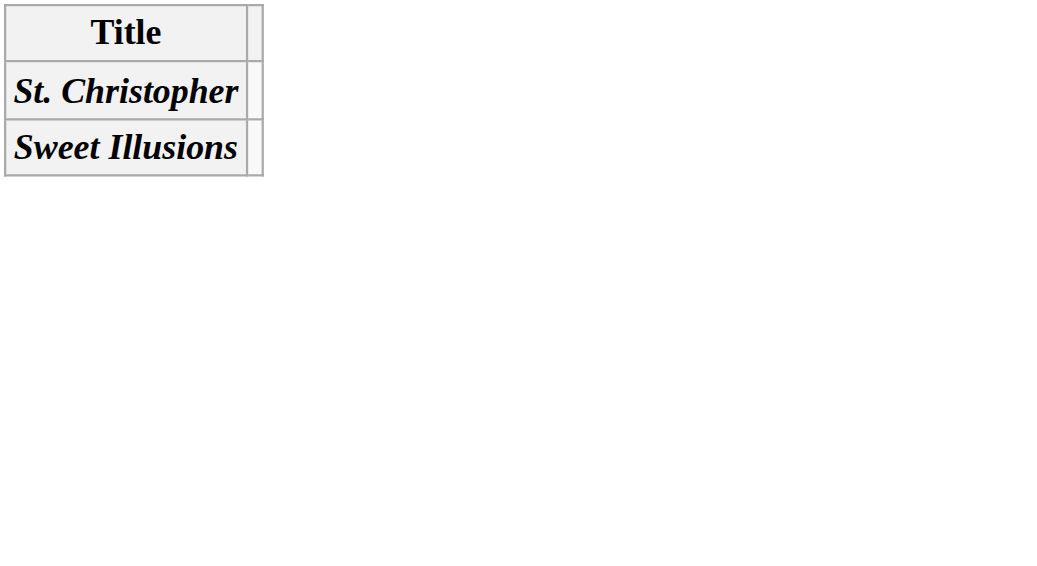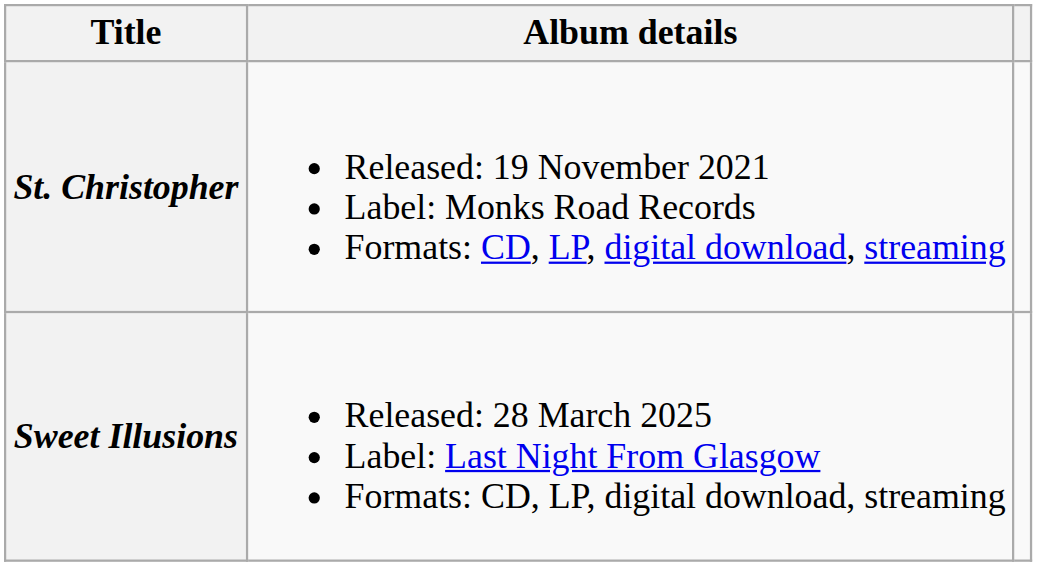+ column: Album details | Released: 19 November 2021 Label: Monks Road Records Formats: CD, LP, digital download, streaming | Released: 28 March 2025 Label: Last Night From Glasgow Formats: CD, LP, digital download, streaming
